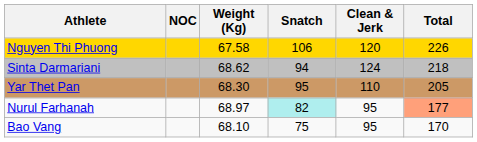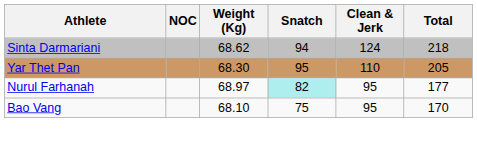- row: Nguyen Thi Phuong | 67.58 | 106 | 120 | 226
Nurul Farhanah | Total: lightsalmon background -> no background
